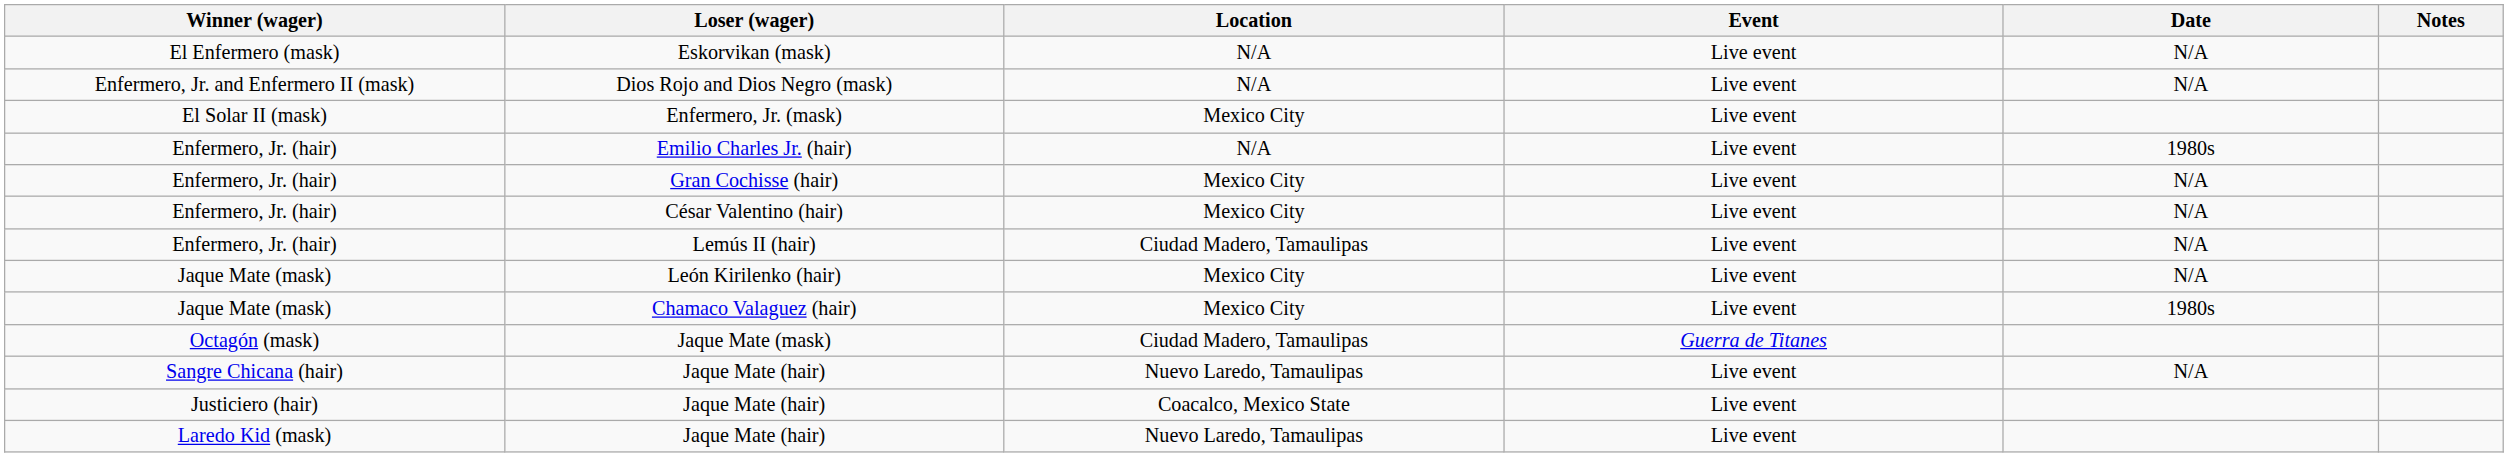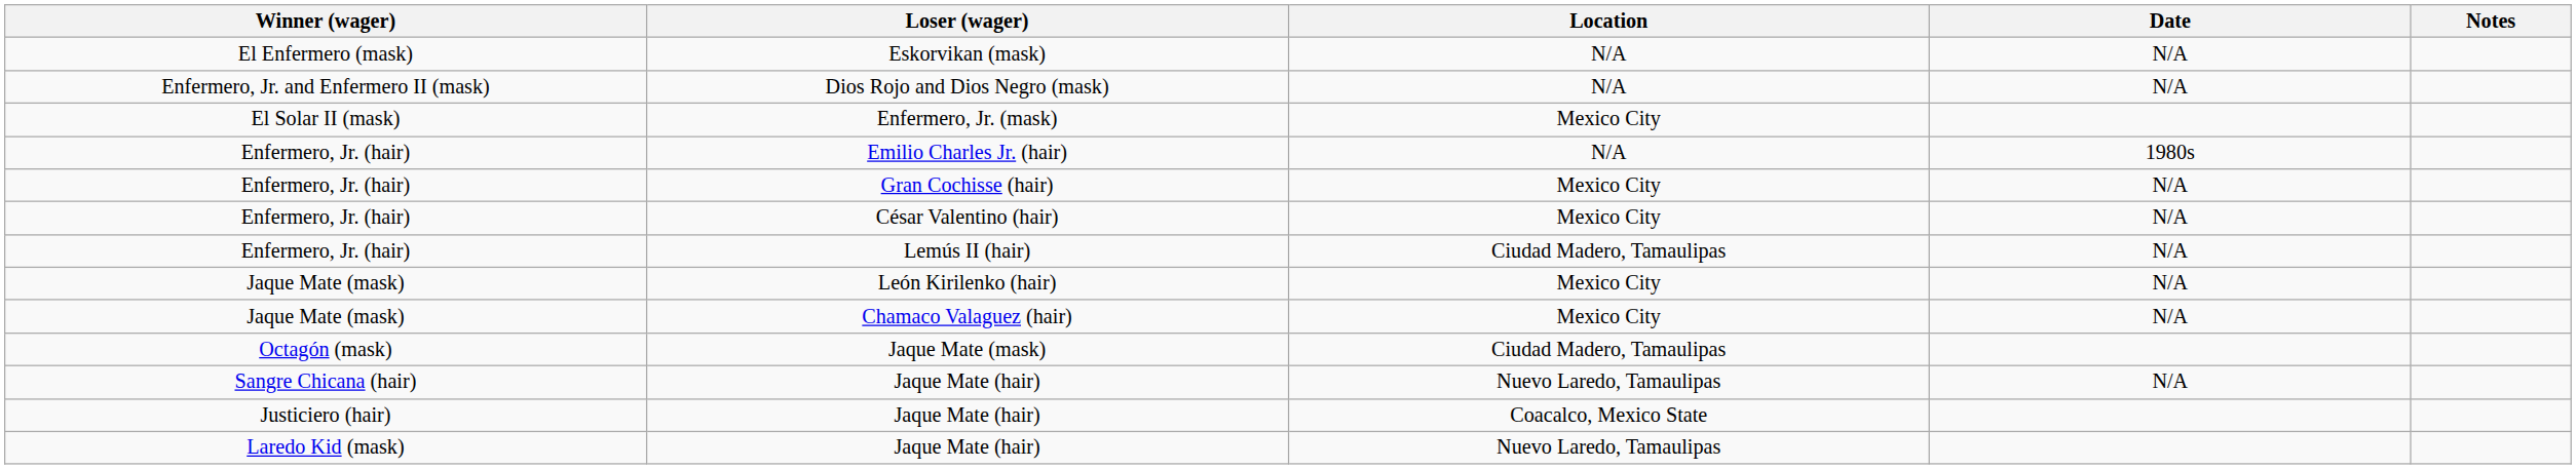- column: Event | Live event | Live event | Live event | Live event | Live event | Live event | Live event | Live event | Live event | Guerra de Titanes | Live event | Live event | Live event
Chamaco Valaguez (hair) | Date: 1980s -> N/A
